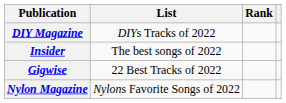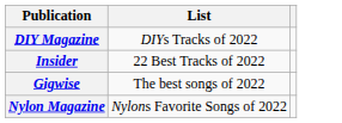- column: Rank
Insider | List: The best songs of 2022 -> 22 Best Tracks of 2022
Gigwise | List: 22 Best Tracks of 2022 -> The best songs of 2022
